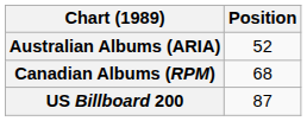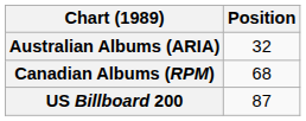Australian Albums (ARIA) | Position: 52 -> 32
